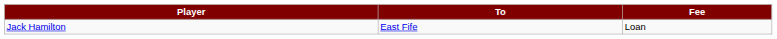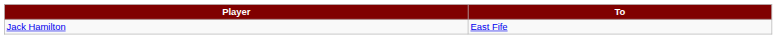- column: Fee | Loan
